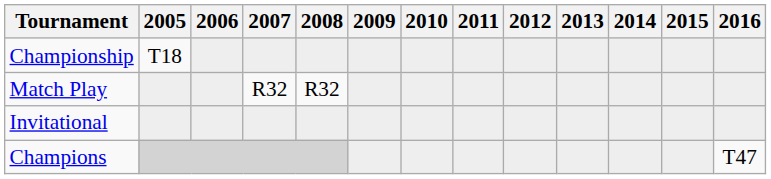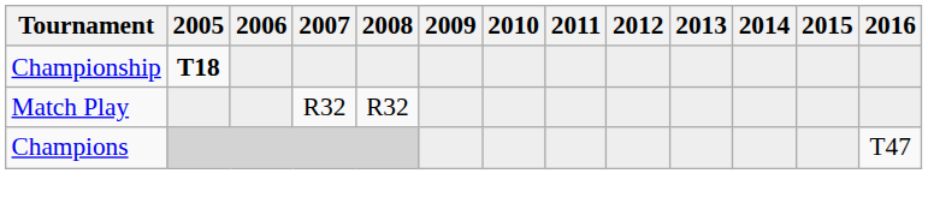Championship | 2005: normal -> bold
- row: Invitational
